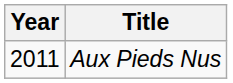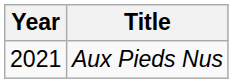Aux Pieds Nus | Year: 2011 -> 2021
